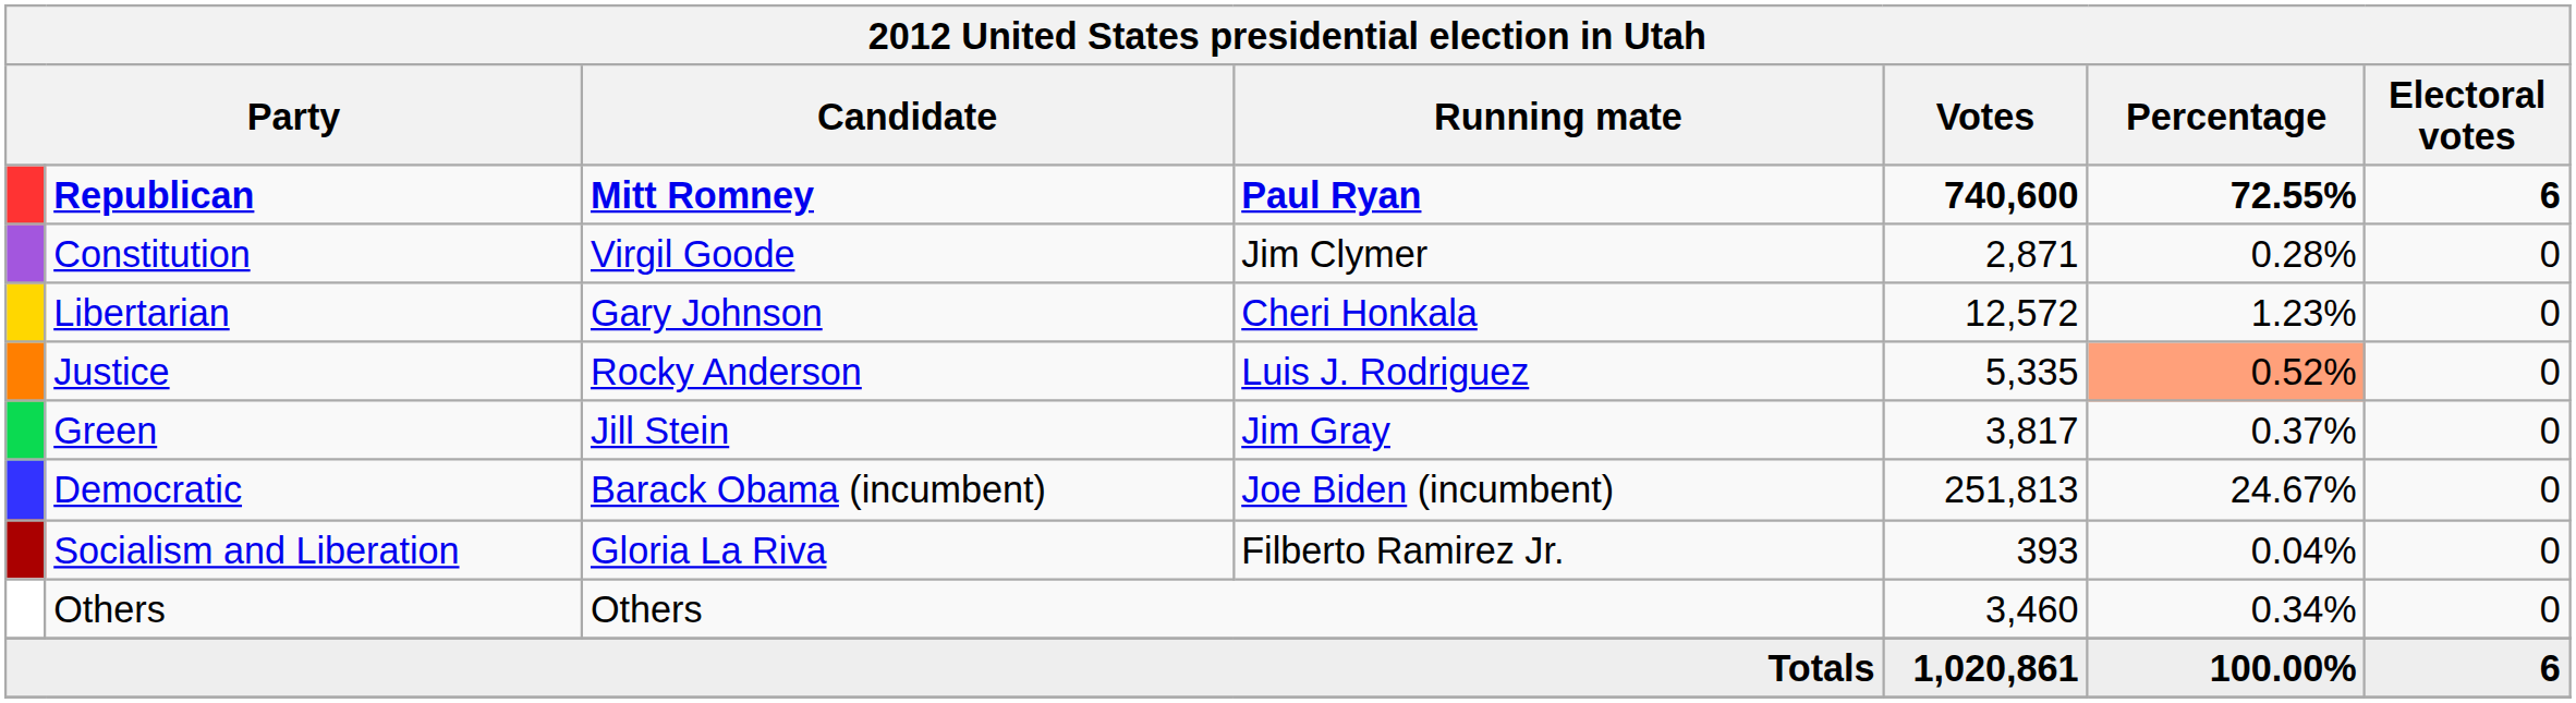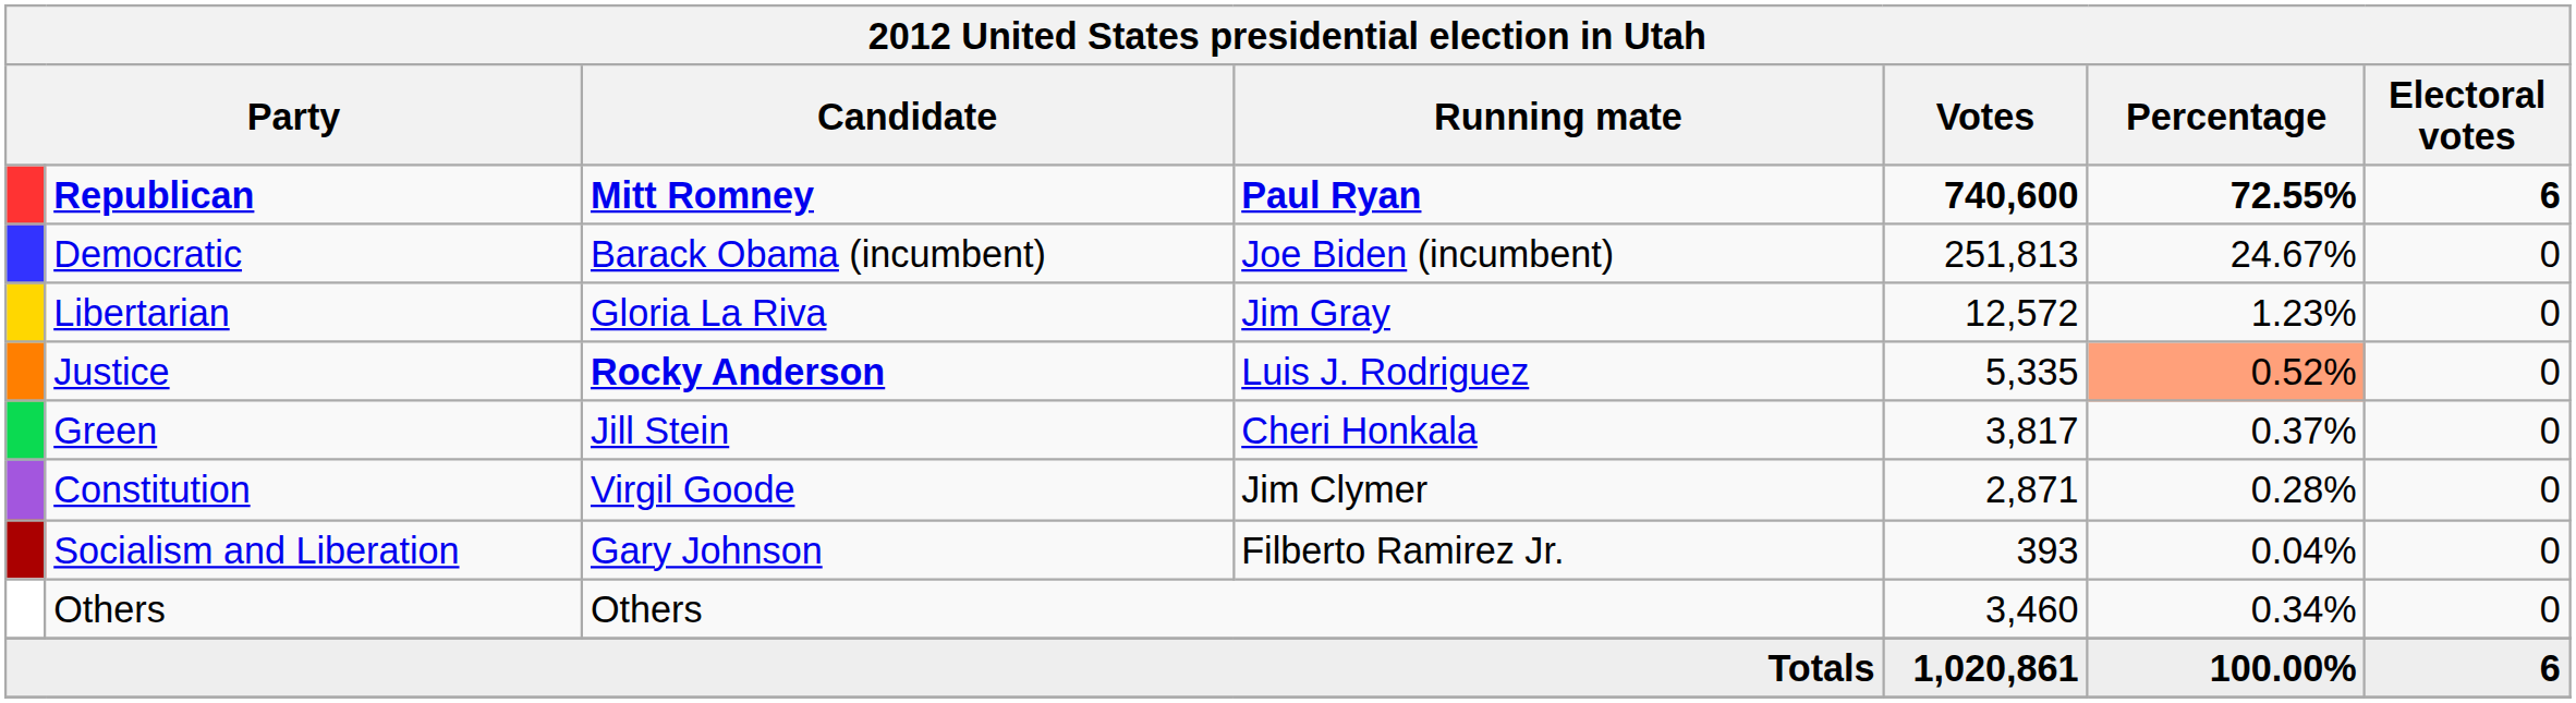rows swapped: Democratic <-> Constitution
Libertarian | Candidate: Gary Johnson -> Gloria La Riva
Libertarian | Running mate: Cheri Honkala -> Jim Gray
Justice | Candidate: normal -> bold
Green | Running mate: Jim Gray -> Cheri Honkala
Socialism and Liberation | Candidate: Gloria La Riva -> Gary Johnson
